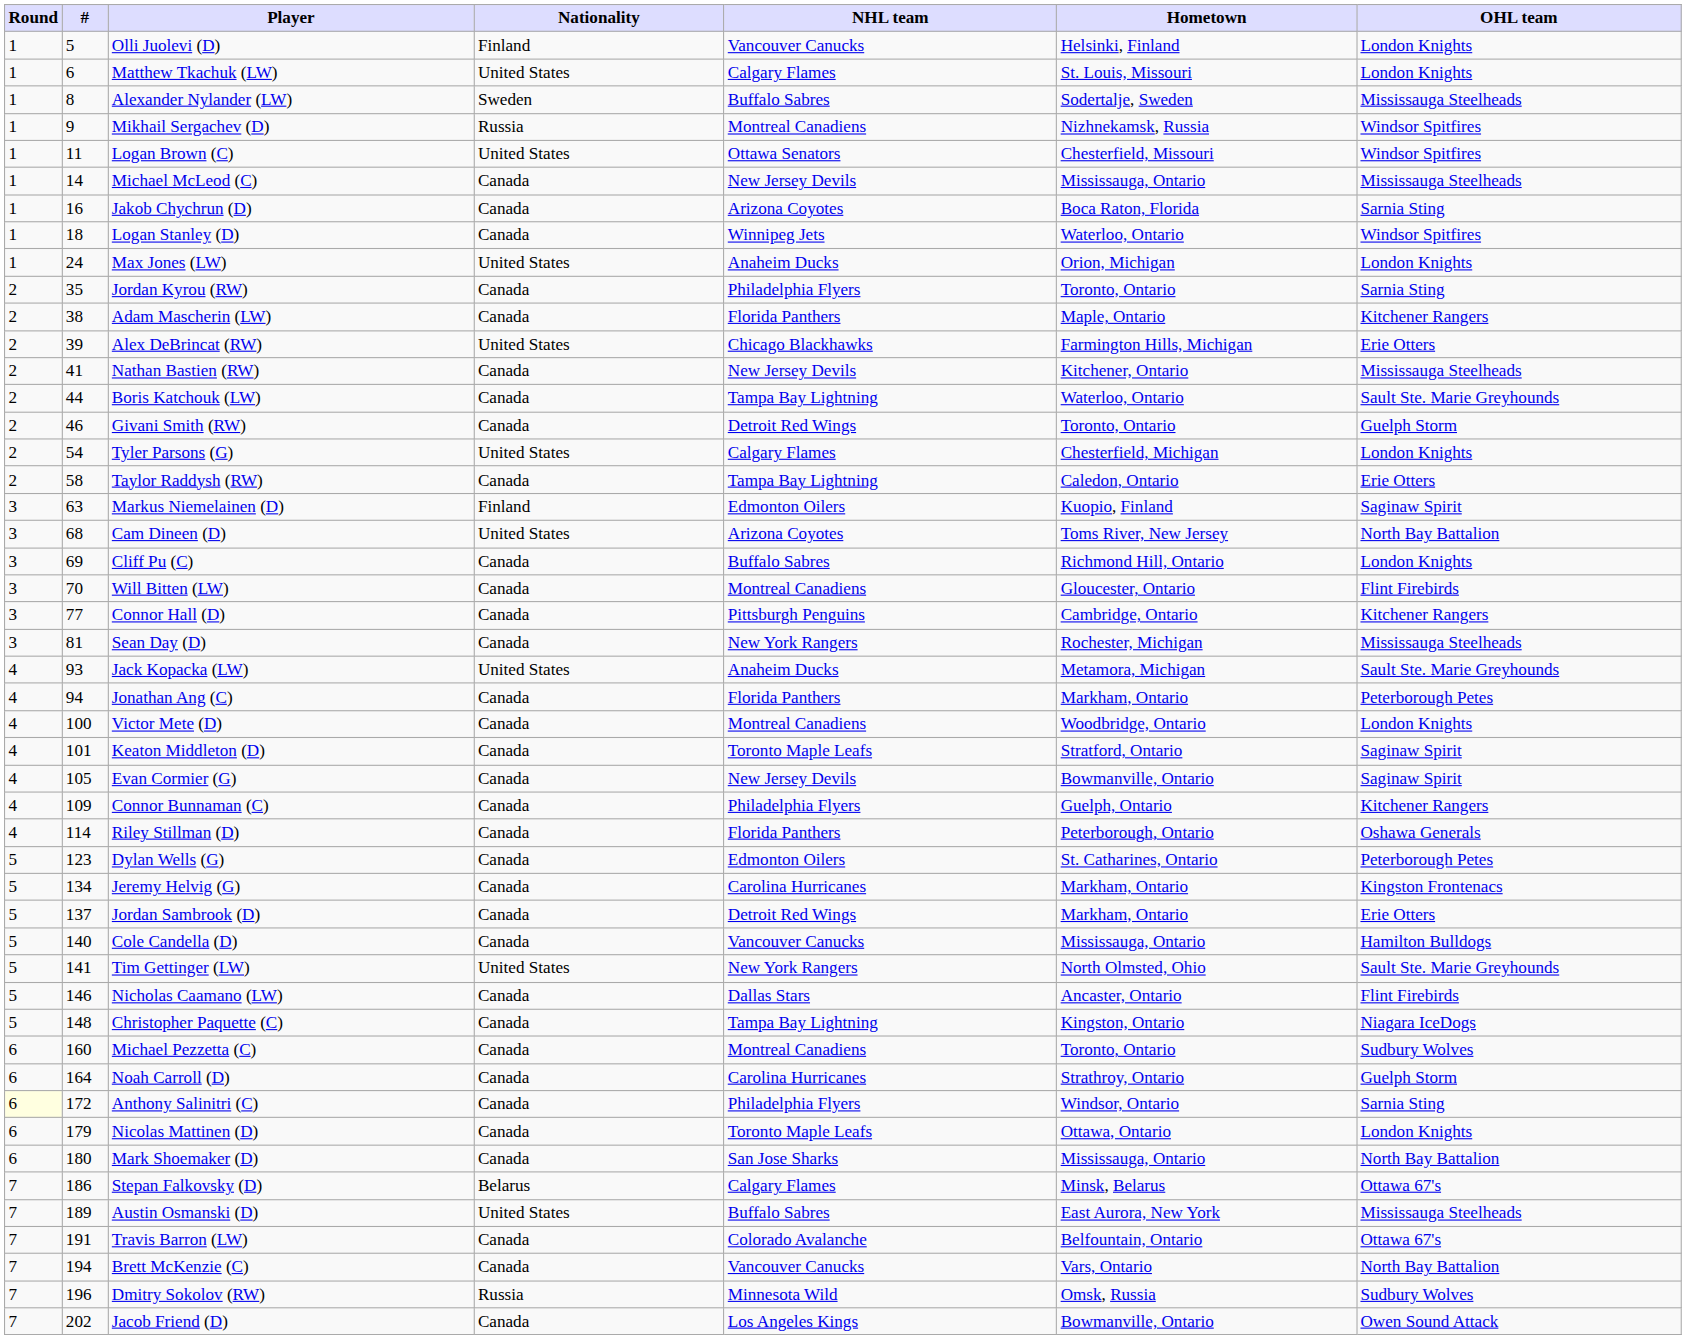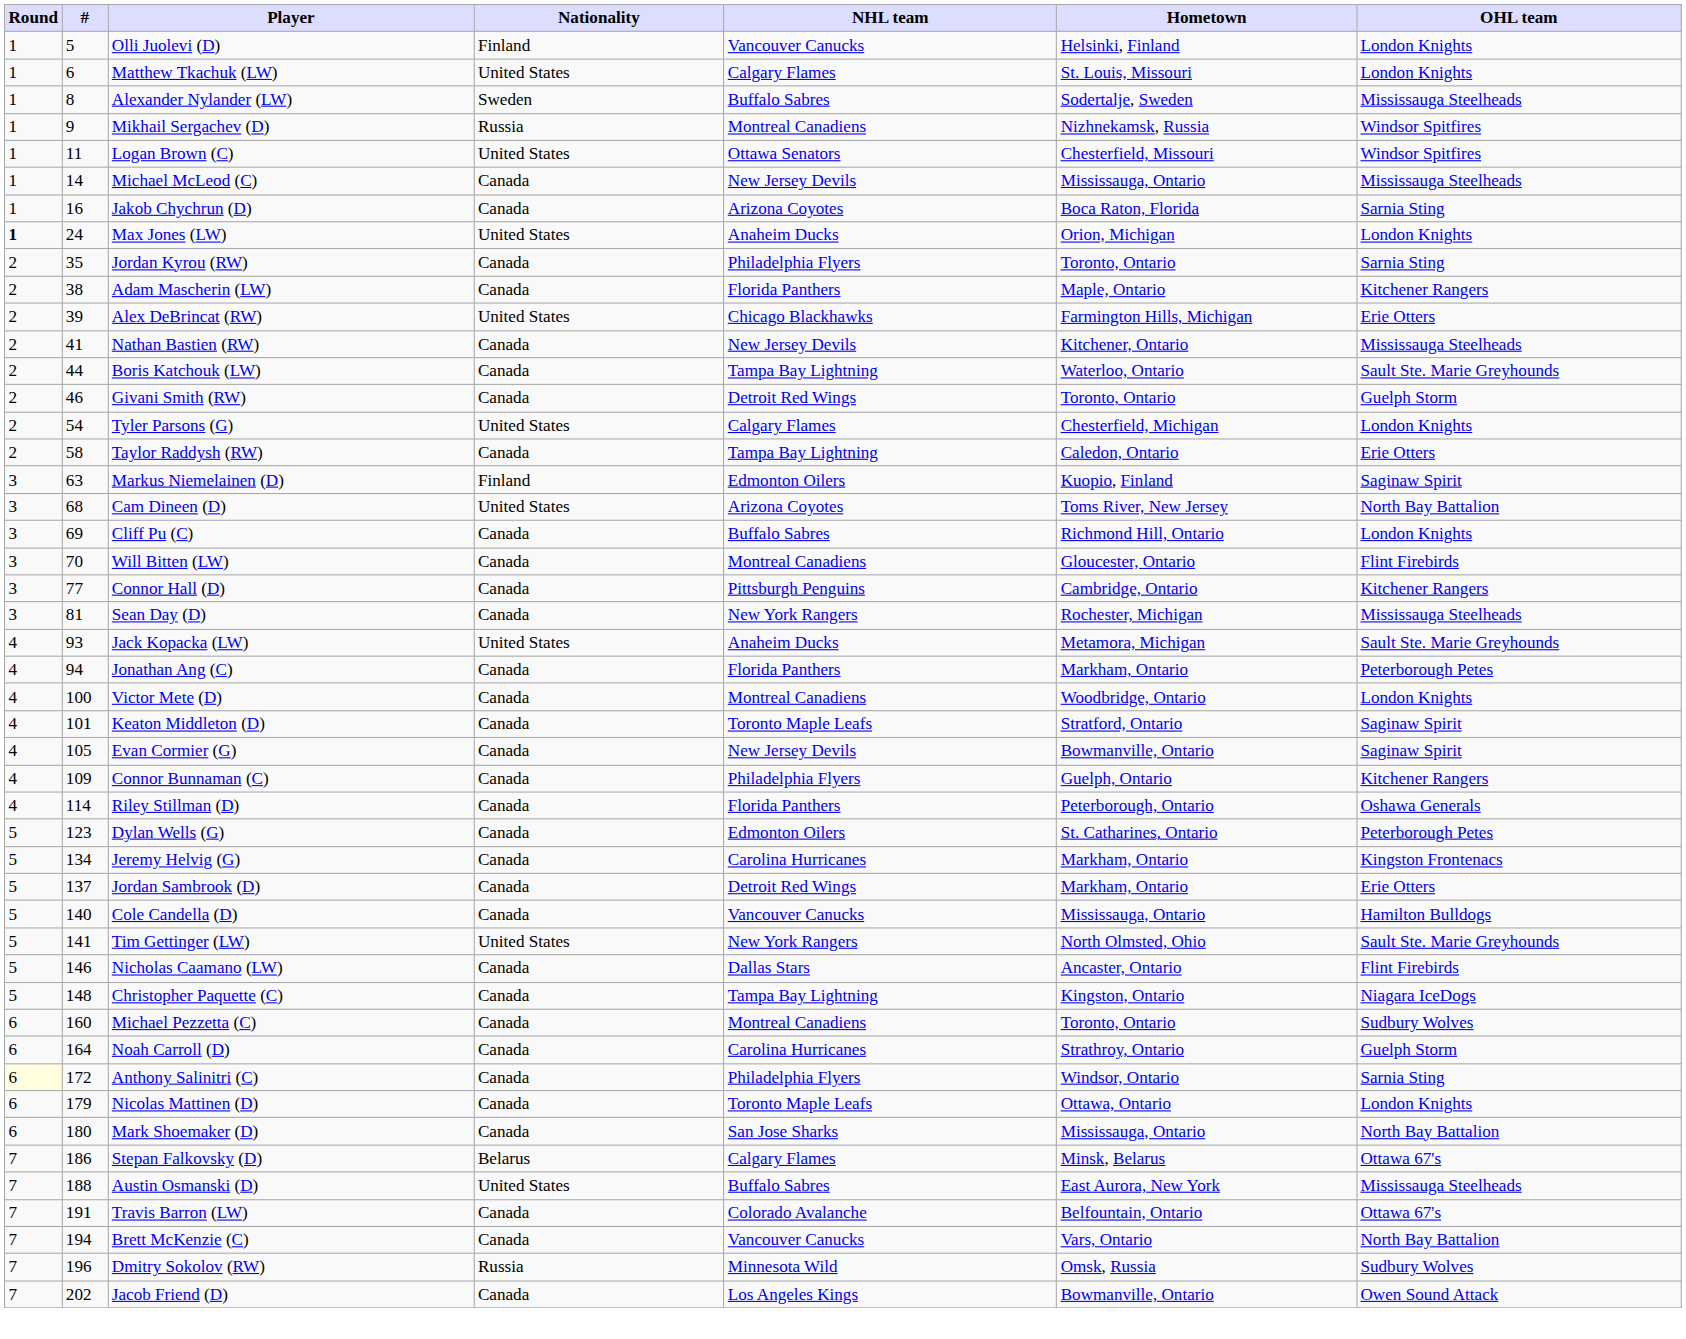- row: 1 | 18 | Logan Stanley (D) | Canada | Winnipeg Jets | Waterloo, Ontario | Windsor Spitfires
Max Jones (LW) | Round: normal -> bold
Austin Osmanski (D) | #: 189 -> 188
